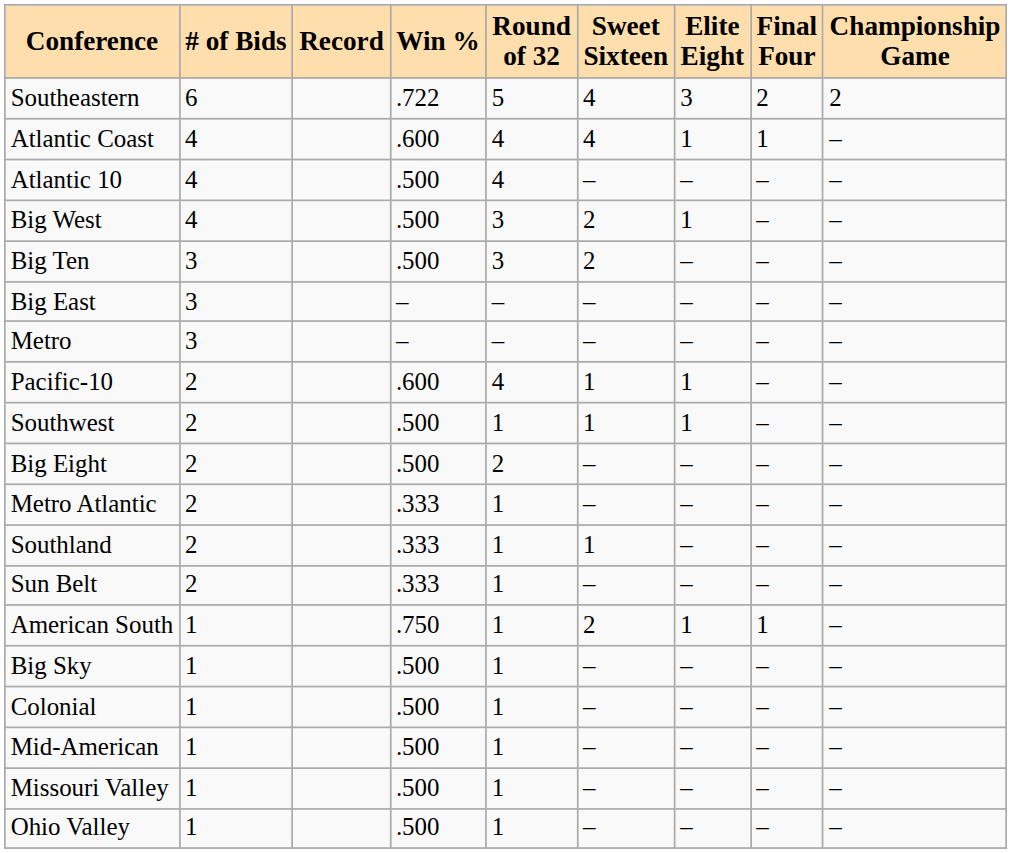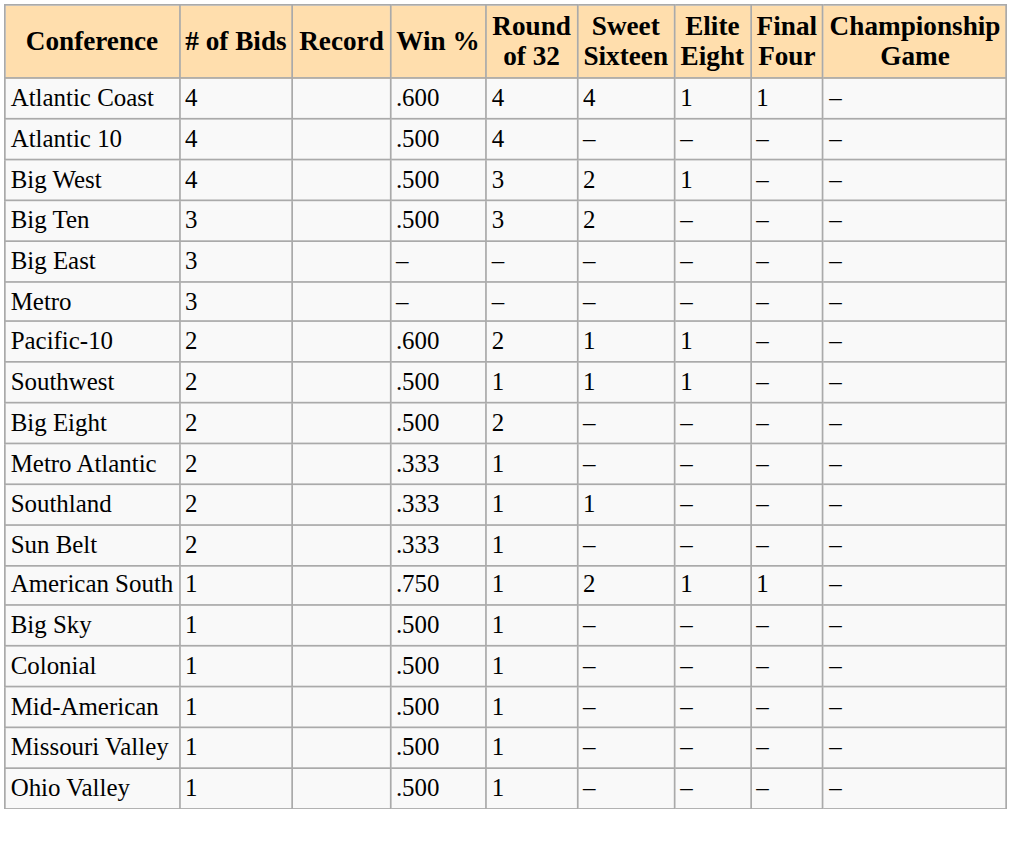- row: Southeastern | 6 | .722 | 5 | 4 | 3 | 2 | 2
Pacific-10 | Round of 32: 4 -> 2
